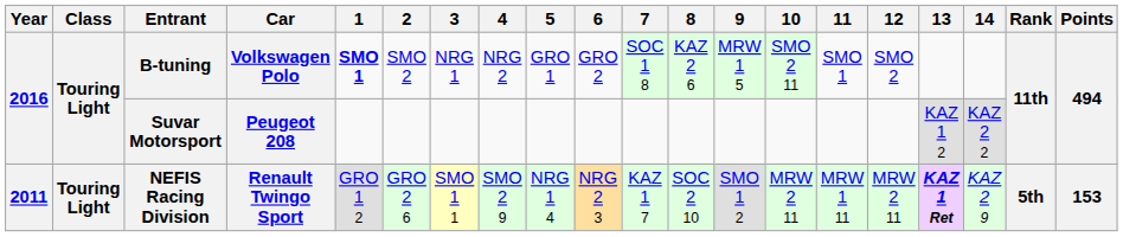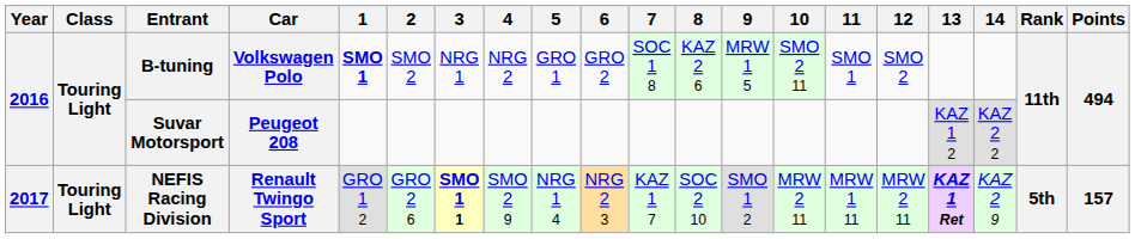NEFIS Racing Division | Year: 2011 -> 2017
NEFIS Racing Division | 3: normal -> bold
NEFIS Racing Division | Points: 153 -> 157
